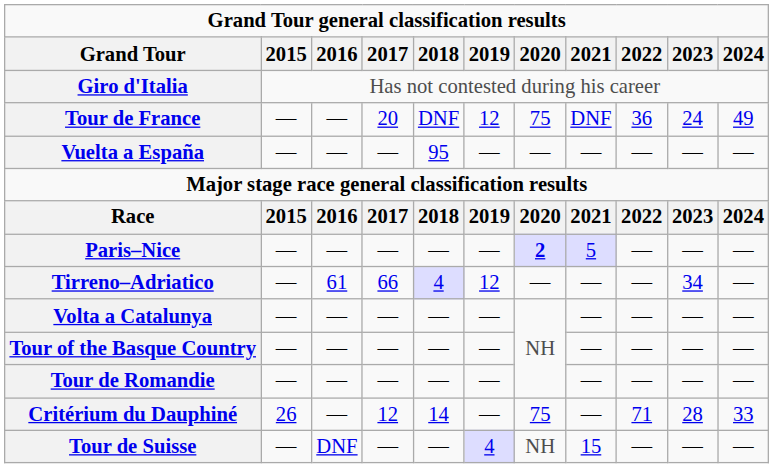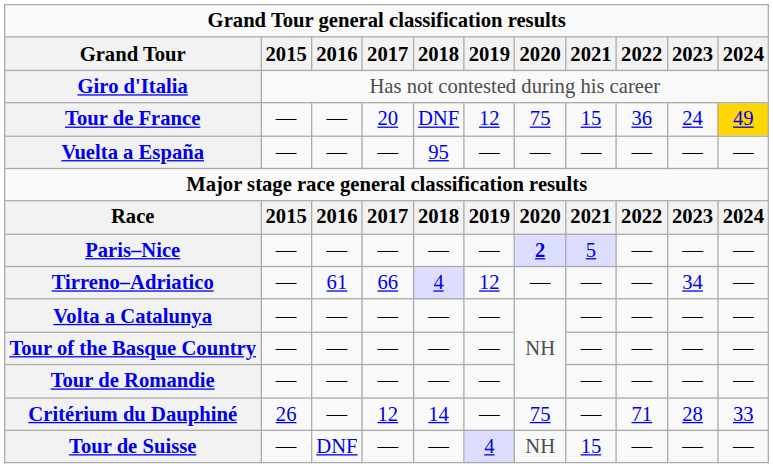Tour de France | 2021: DNF -> 15
Tour de France | 2024: no background -> gold background
